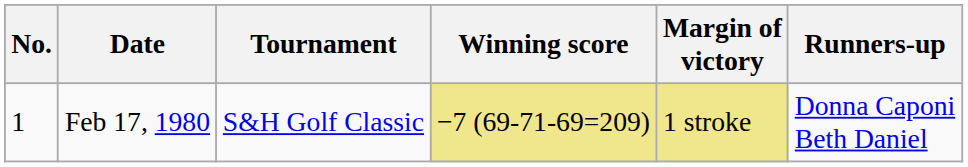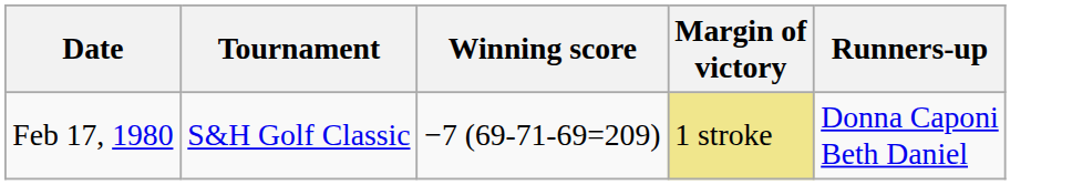- column: No. | 1
Feb 17, 1980 | Winning score: khaki background -> no background
